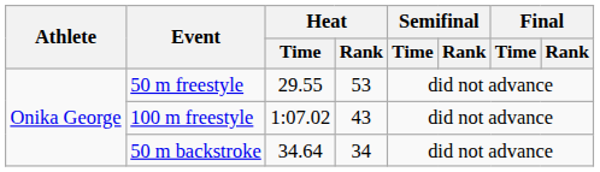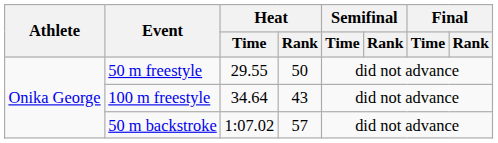50 m freestyle | Heat / Rank: 53 -> 50
100 m freestyle | Heat / Time: 1:07.02 -> 34.64
50 m backstroke | Heat / Time: 34.64 -> 1:07.02
50 m backstroke | Heat / Rank: 34 -> 57
